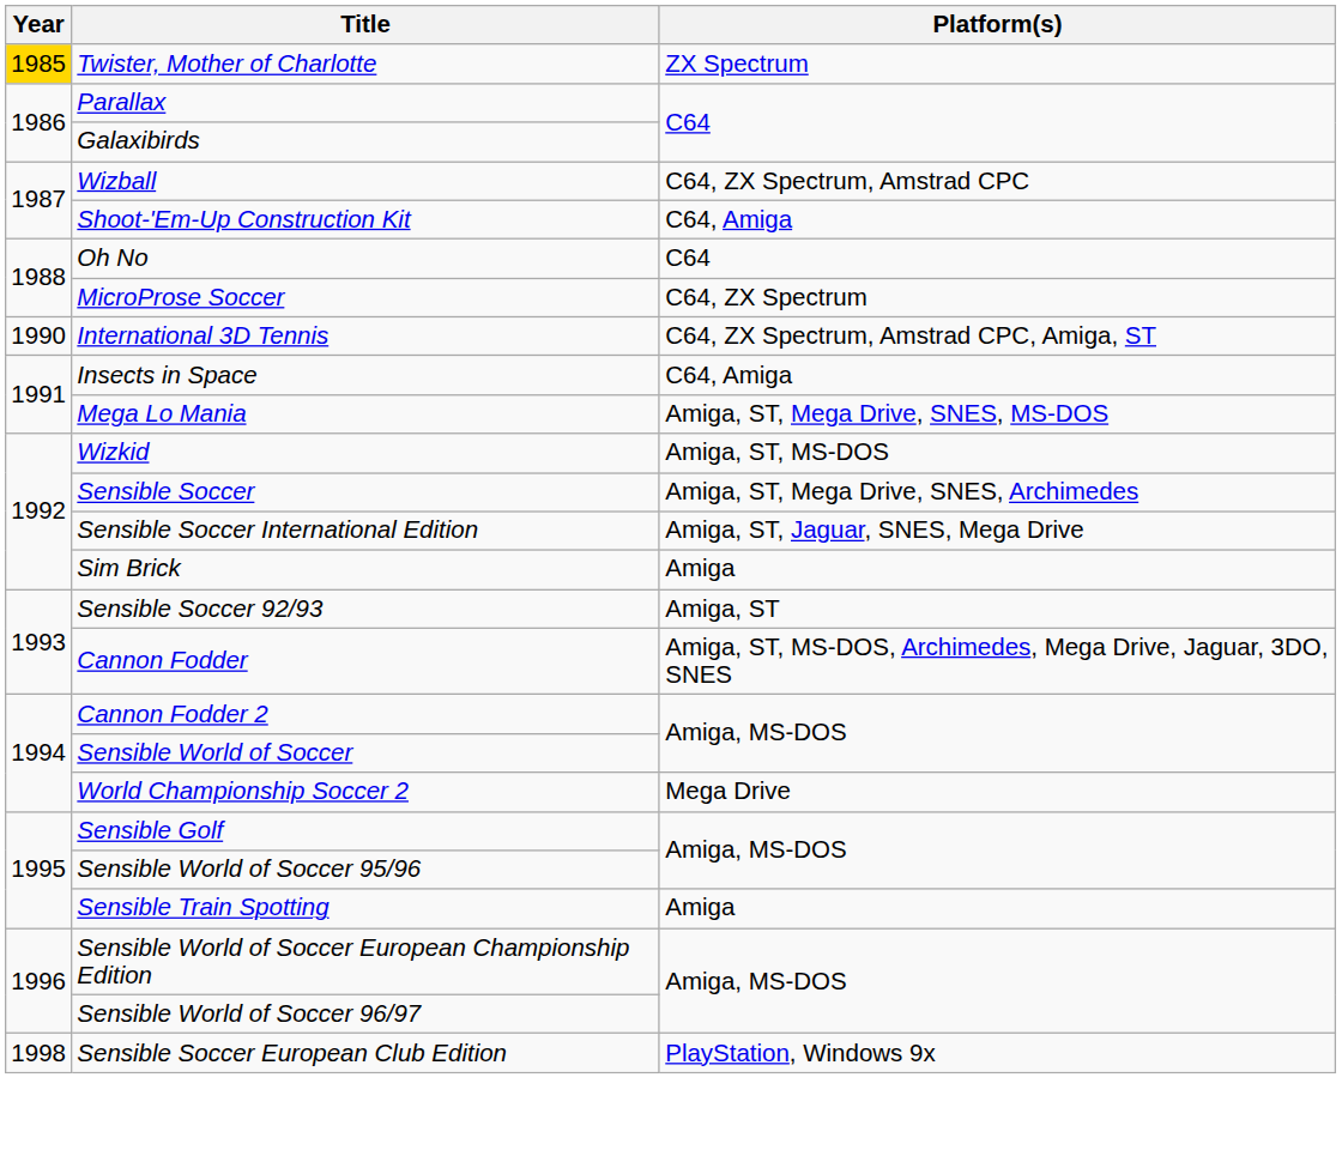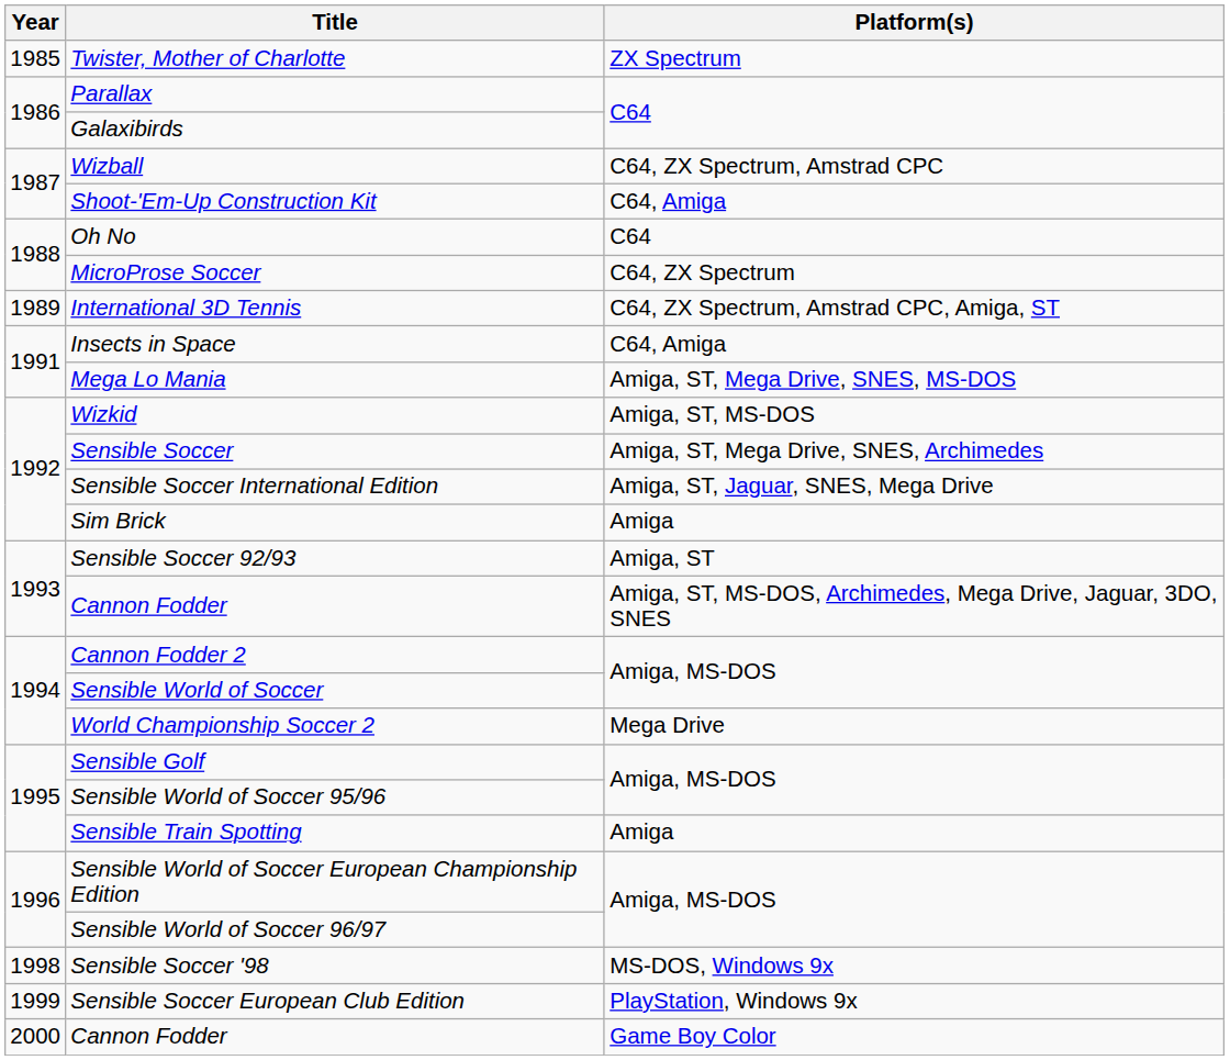Twister, Mother of Charlotte | Year: gold background -> no background
International 3D Tennis | Year: 1990 -> 1989
+ row: 1998 | Sensible Soccer '98 | MS-DOS, Windows 9x
Sensible Soccer European Club Edition | Year: 1998 -> 1999
+ row: 2000 | Cannon Fodder | Game Boy Color
